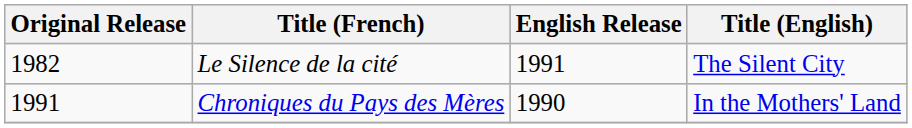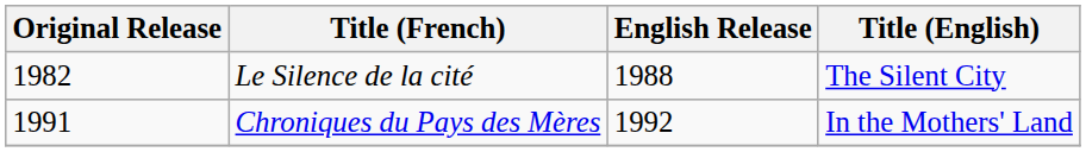Le Silence de la cité | English Release: 1991 -> 1988
Chroniques du Pays des Mères | English Release: 1990 -> 1992
